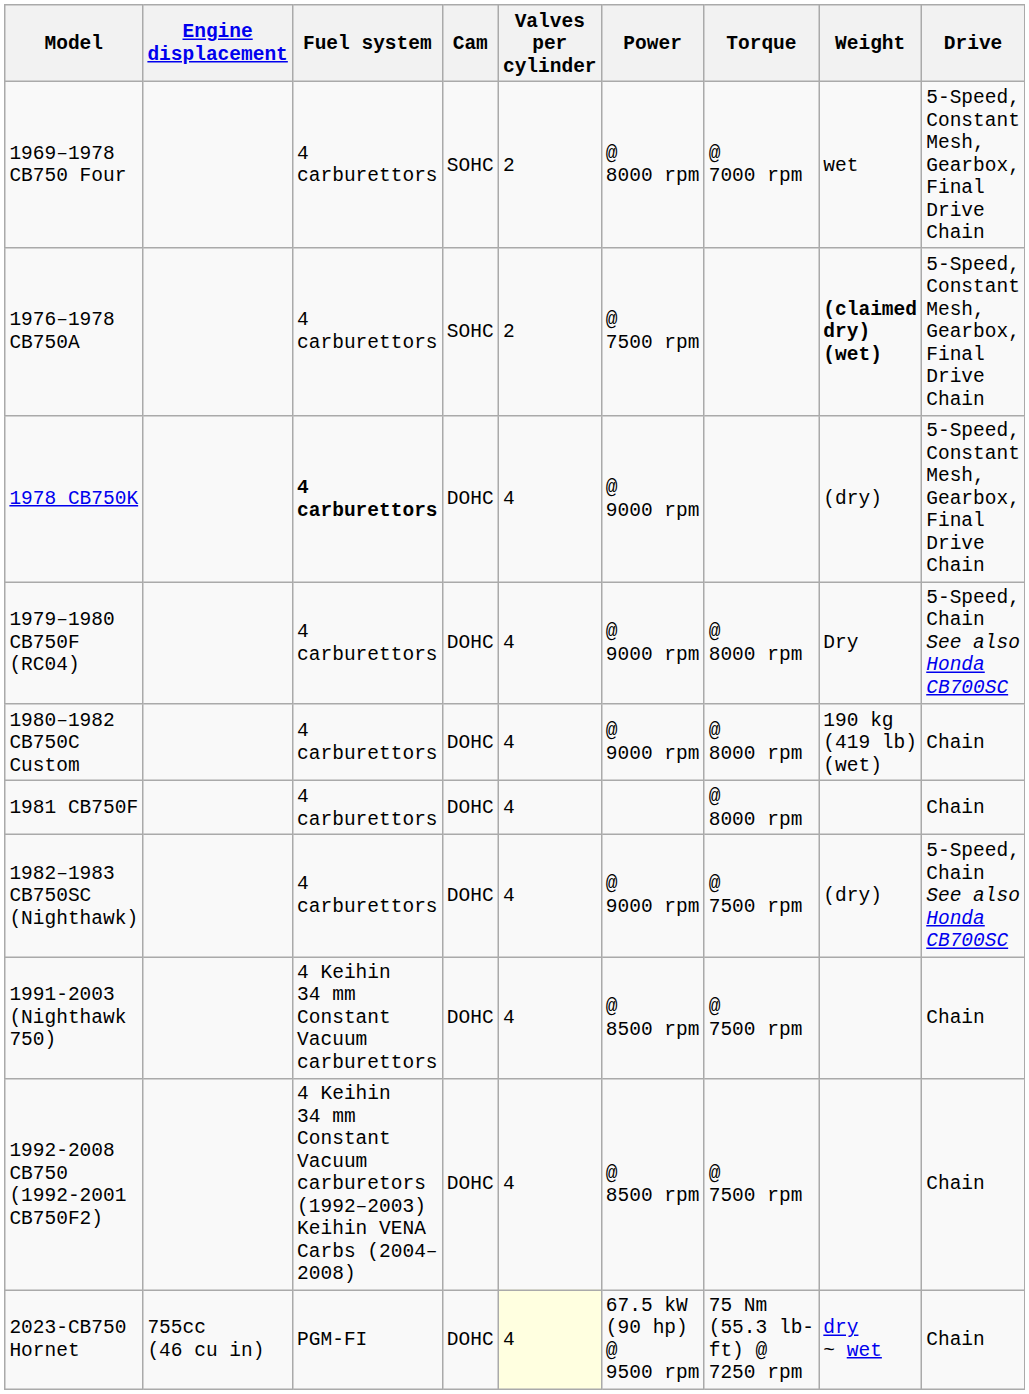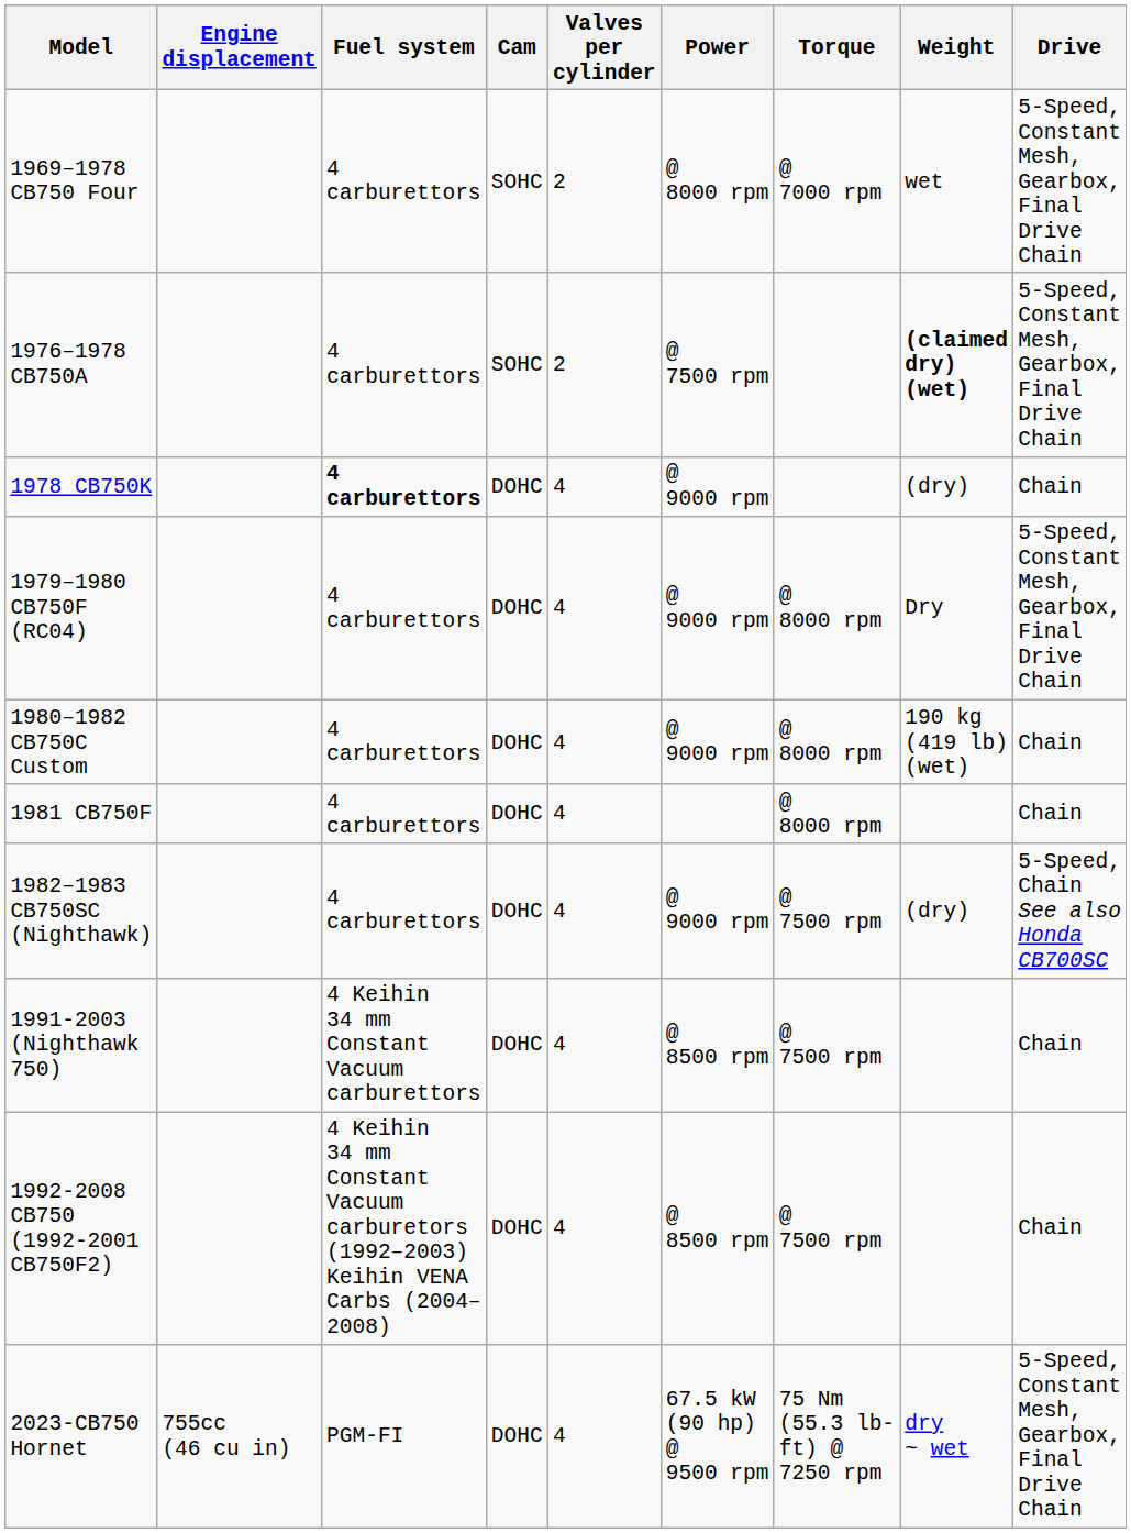1978 CB750K | Drive: 5-Speed, Constant Mesh, Gearbox, Final Drive Chain -> Chain
1979–1980 CB750F (RC04) | Drive: 5-Speed, Chain See also Honda CB700SC -> 5-Speed, Constant Mesh, Gearbox, Final Drive Chain
2023-CB750 Hornet | Valves per cylinder: lightyellow background -> no background
2023-CB750 Hornet | Drive: Chain -> 5-Speed, Constant Mesh, Gearbox, Final Drive Chain
